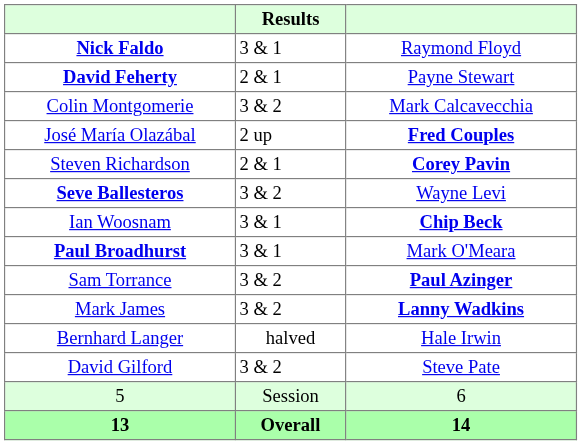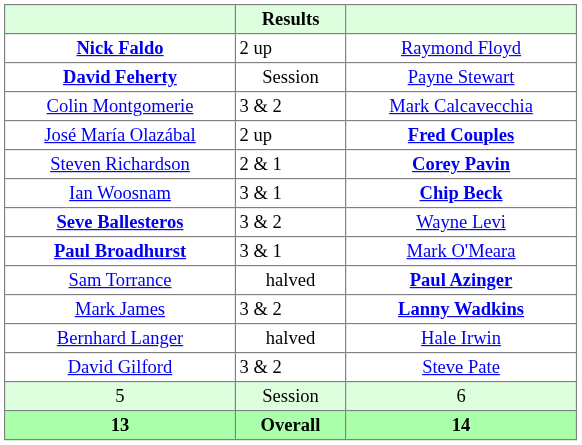Nick Faldo | Results: 3 & 1 -> 2 up
David Feherty | Results: 2 & 1 -> Session
rows swapped: Seve Ballesteros <-> Ian Woosnam
Sam Torrance | Results: 3 & 2 -> halved
